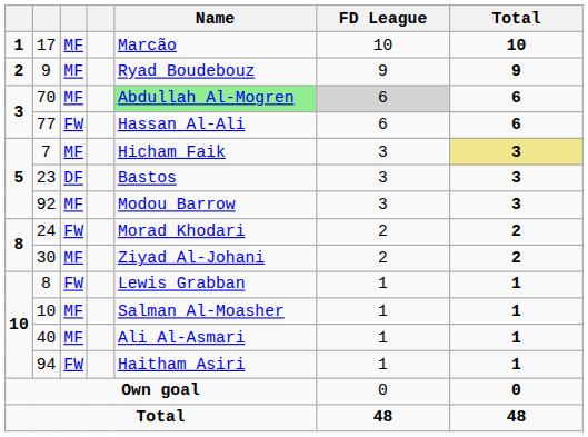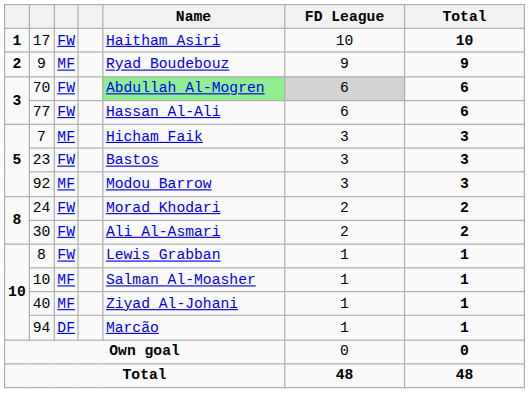17 | column 3: MF -> FW
17 | Name: Marcão -> Haitham Asiri
70 | column 3: MF -> FW
7 | Total: khaki background -> no background
23 | column 3: DF -> FW
30 | column 3: MF -> FW
30 | Name: Ziyad Al-Johani -> Ali Al-Asmari
40 | Name: Ali Al-Asmari -> Ziyad Al-Johani
94 | column 3: FW -> DF
94 | Name: Haitham Asiri -> Marcão
